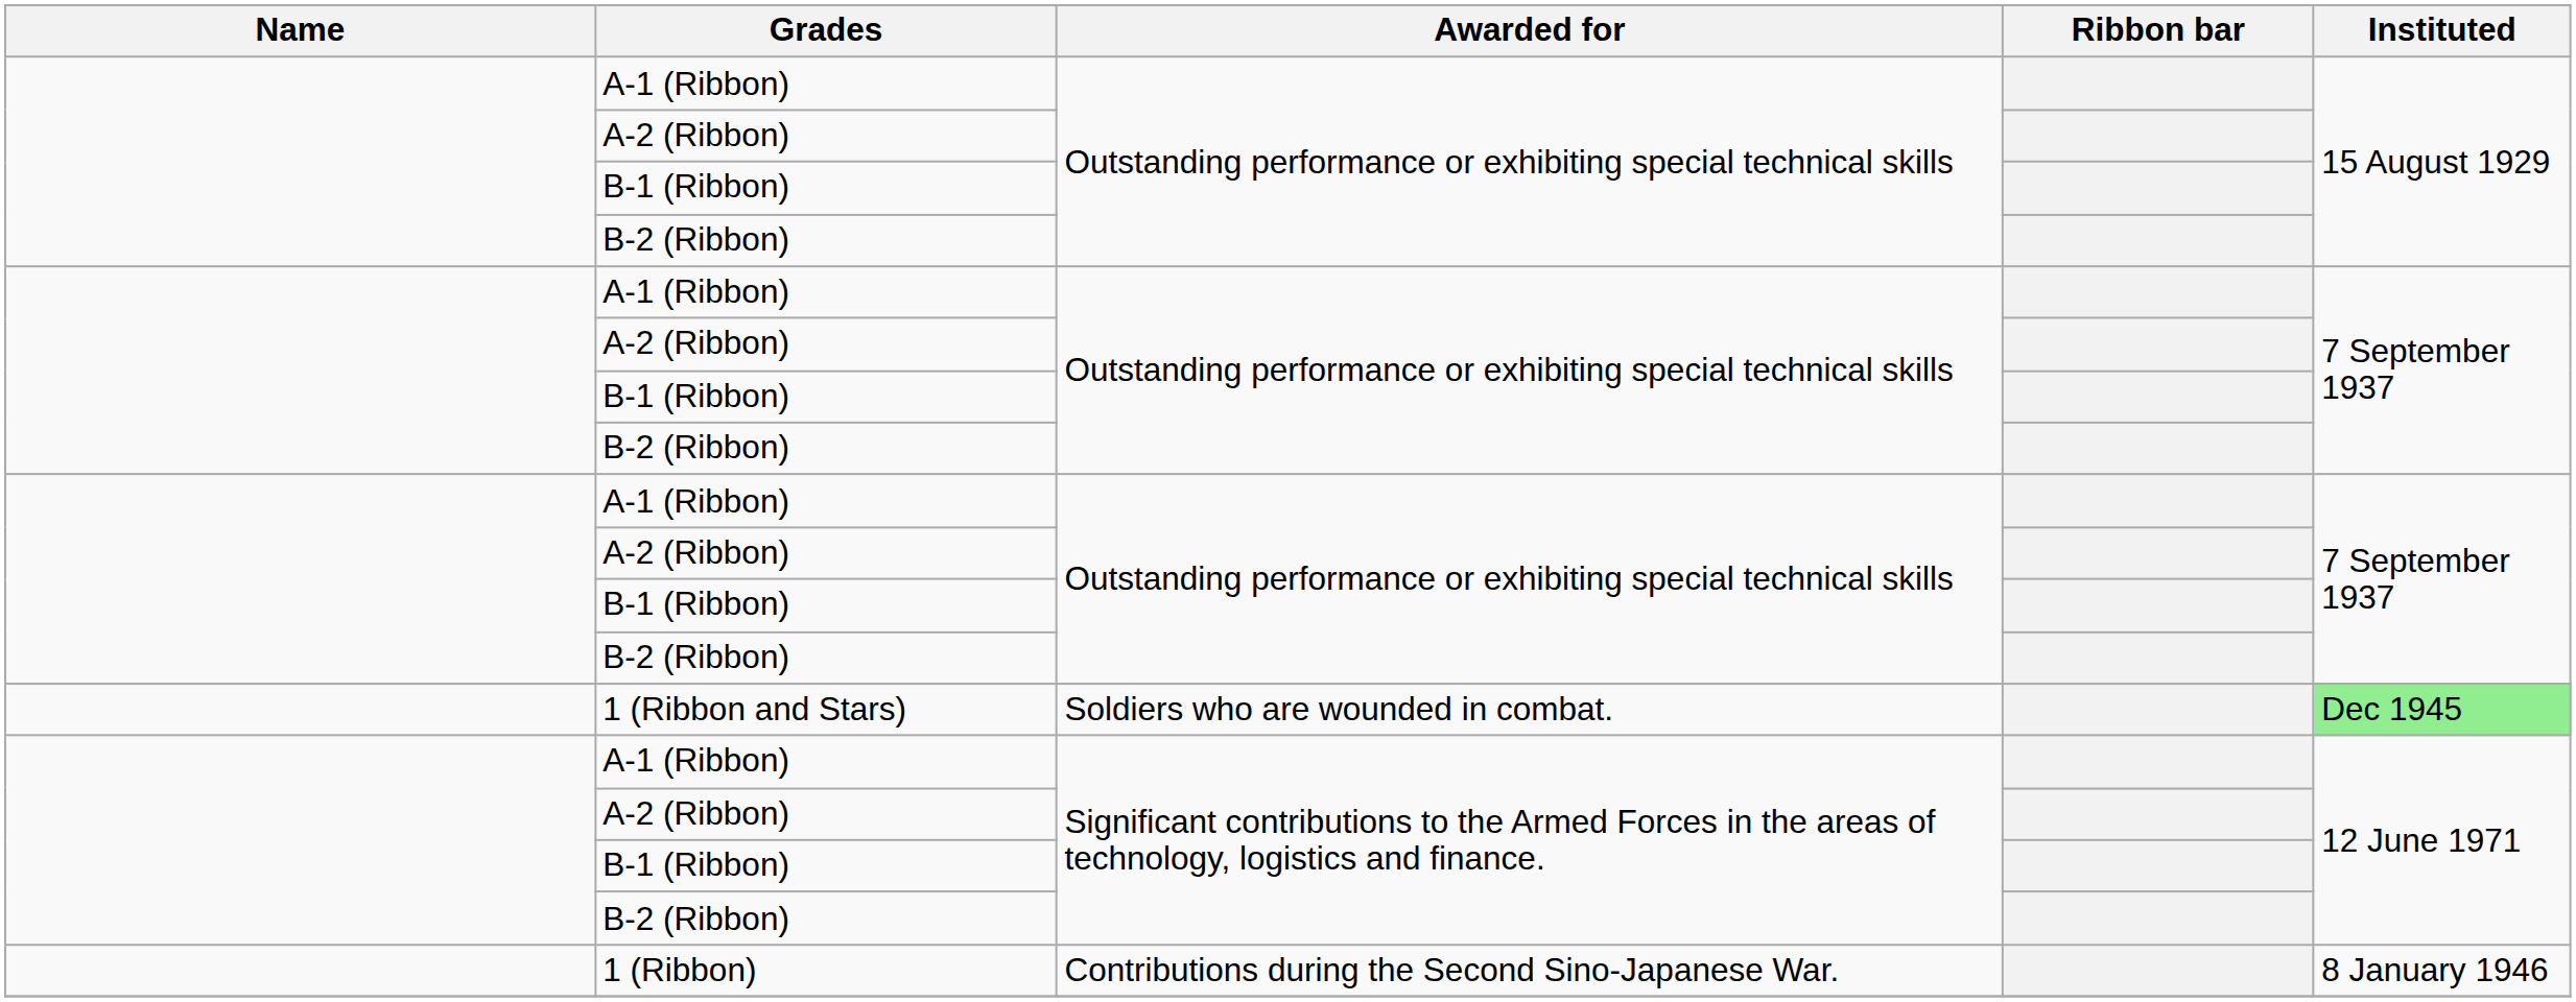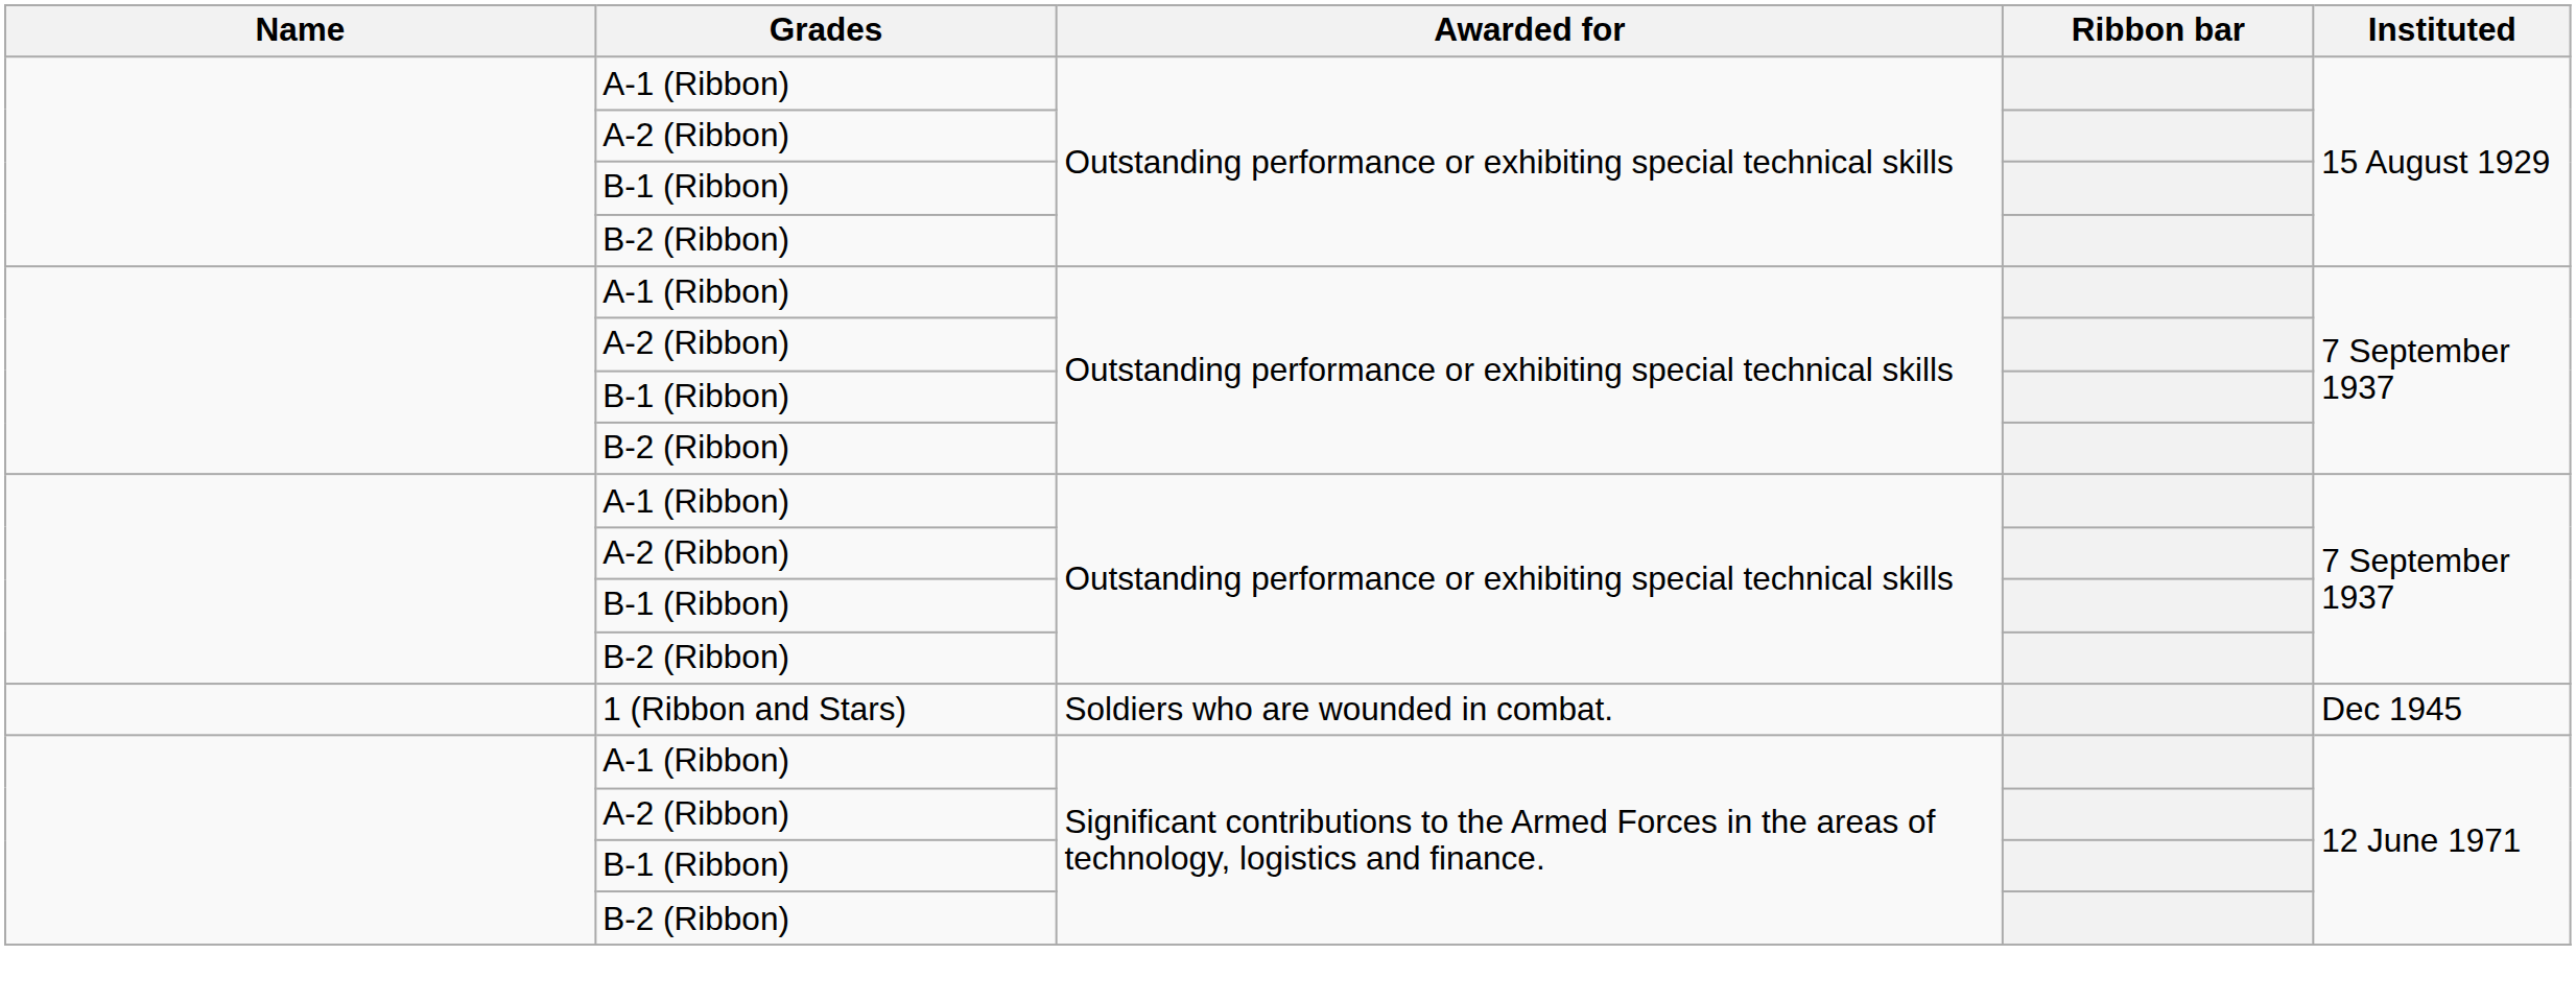1 (Ribbon and Stars) | Instituted: lightgreen background -> no background
- row: 1 (Ribbon) | Contributions during the Second Sino-Japanese War. | 8 January 1946
